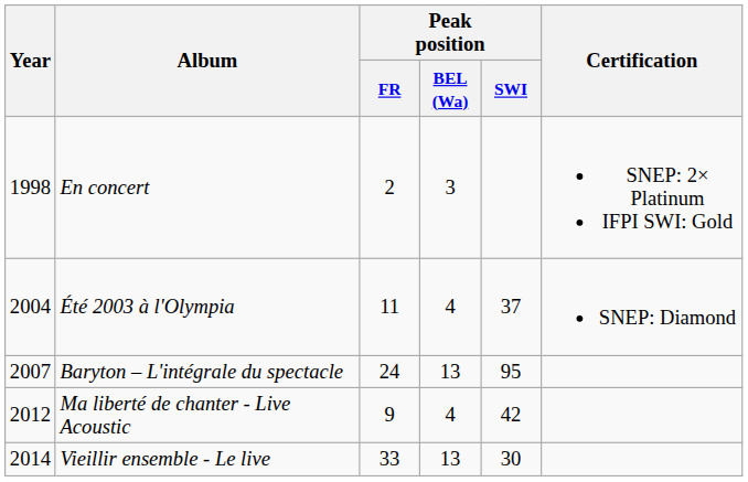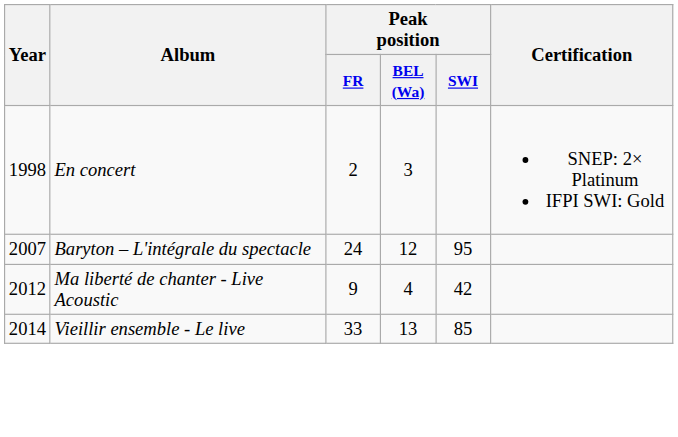- row: 2004 | Été 2003 à l'Olympia | 11 | 4 | 37 | SNEP: Diamond
Baryton – L'intégrale du spectacle | Peak position / BEL (Wa): 13 -> 12
Vieillir ensemble - Le live | Peak position / SWI: 30 -> 85
